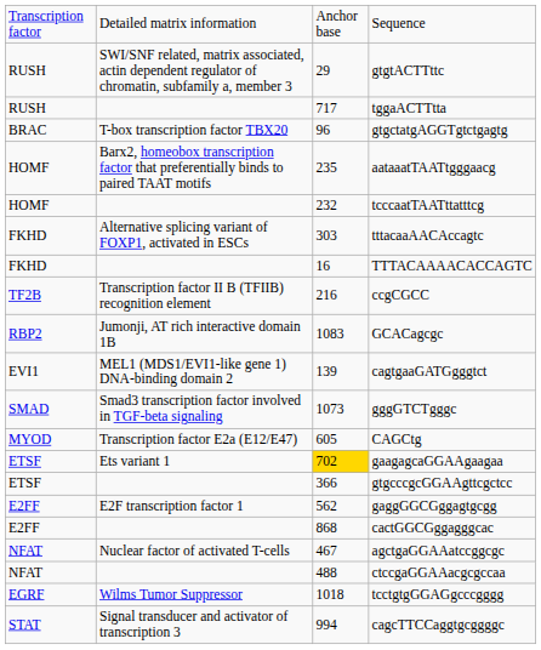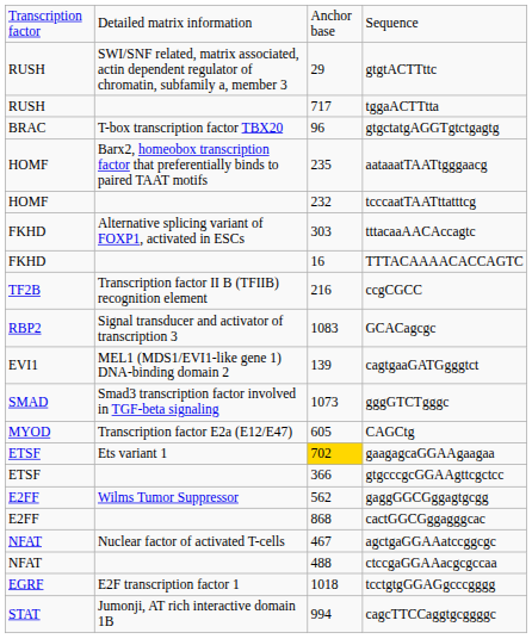GCACagcgc | column 2: Jumonji, AT rich interactive domain 1B -> Signal transducer and activator of transcription 3
gaggGGCGggagtgcgg | column 2: E2F transcription factor 1 -> Wilms Tumor Suppressor
tcctgtgGGAGgcccgggg | column 2: Wilms Tumor Suppressor -> E2F transcription factor 1
cagcTTCCaggtgcggggc | column 2: Signal transducer and activator of transcription 3 -> Jumonji, AT rich interactive domain 1B
